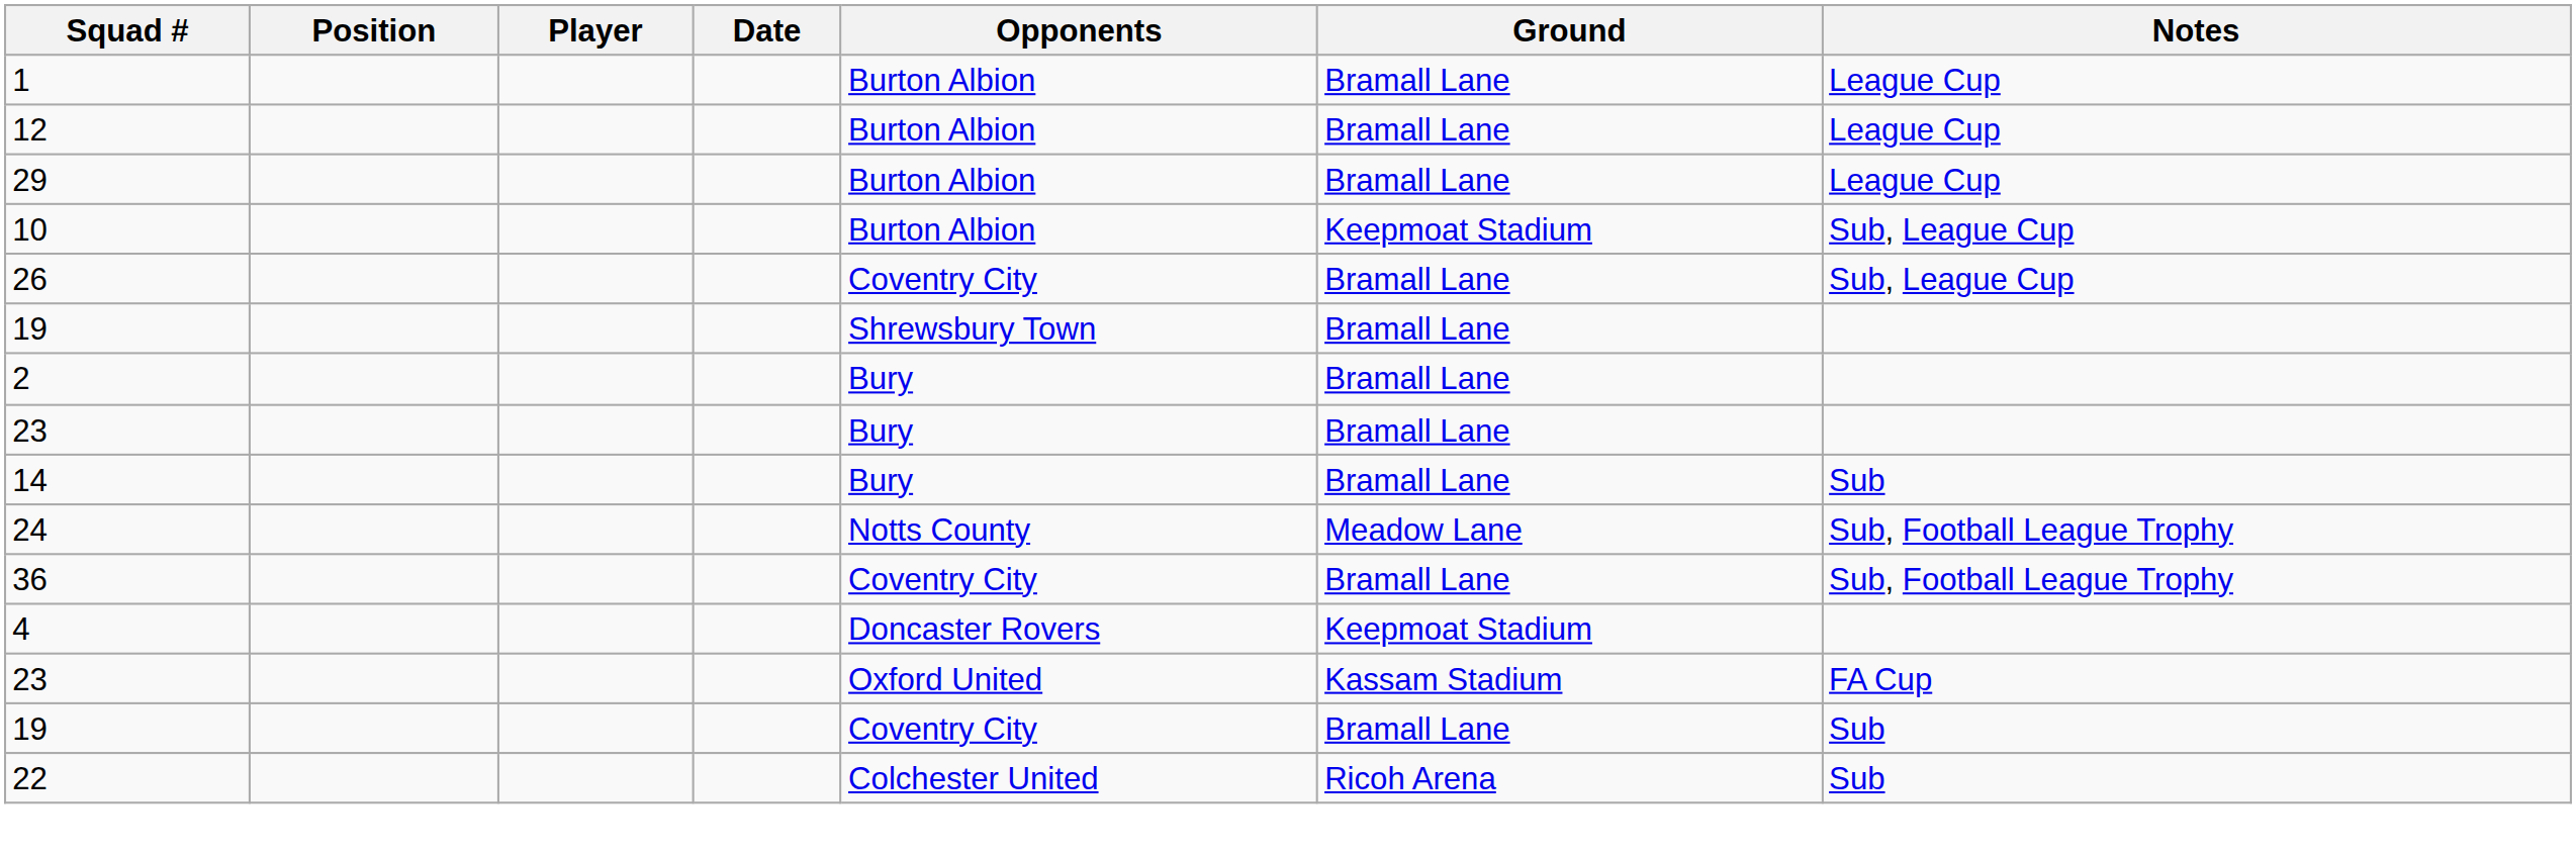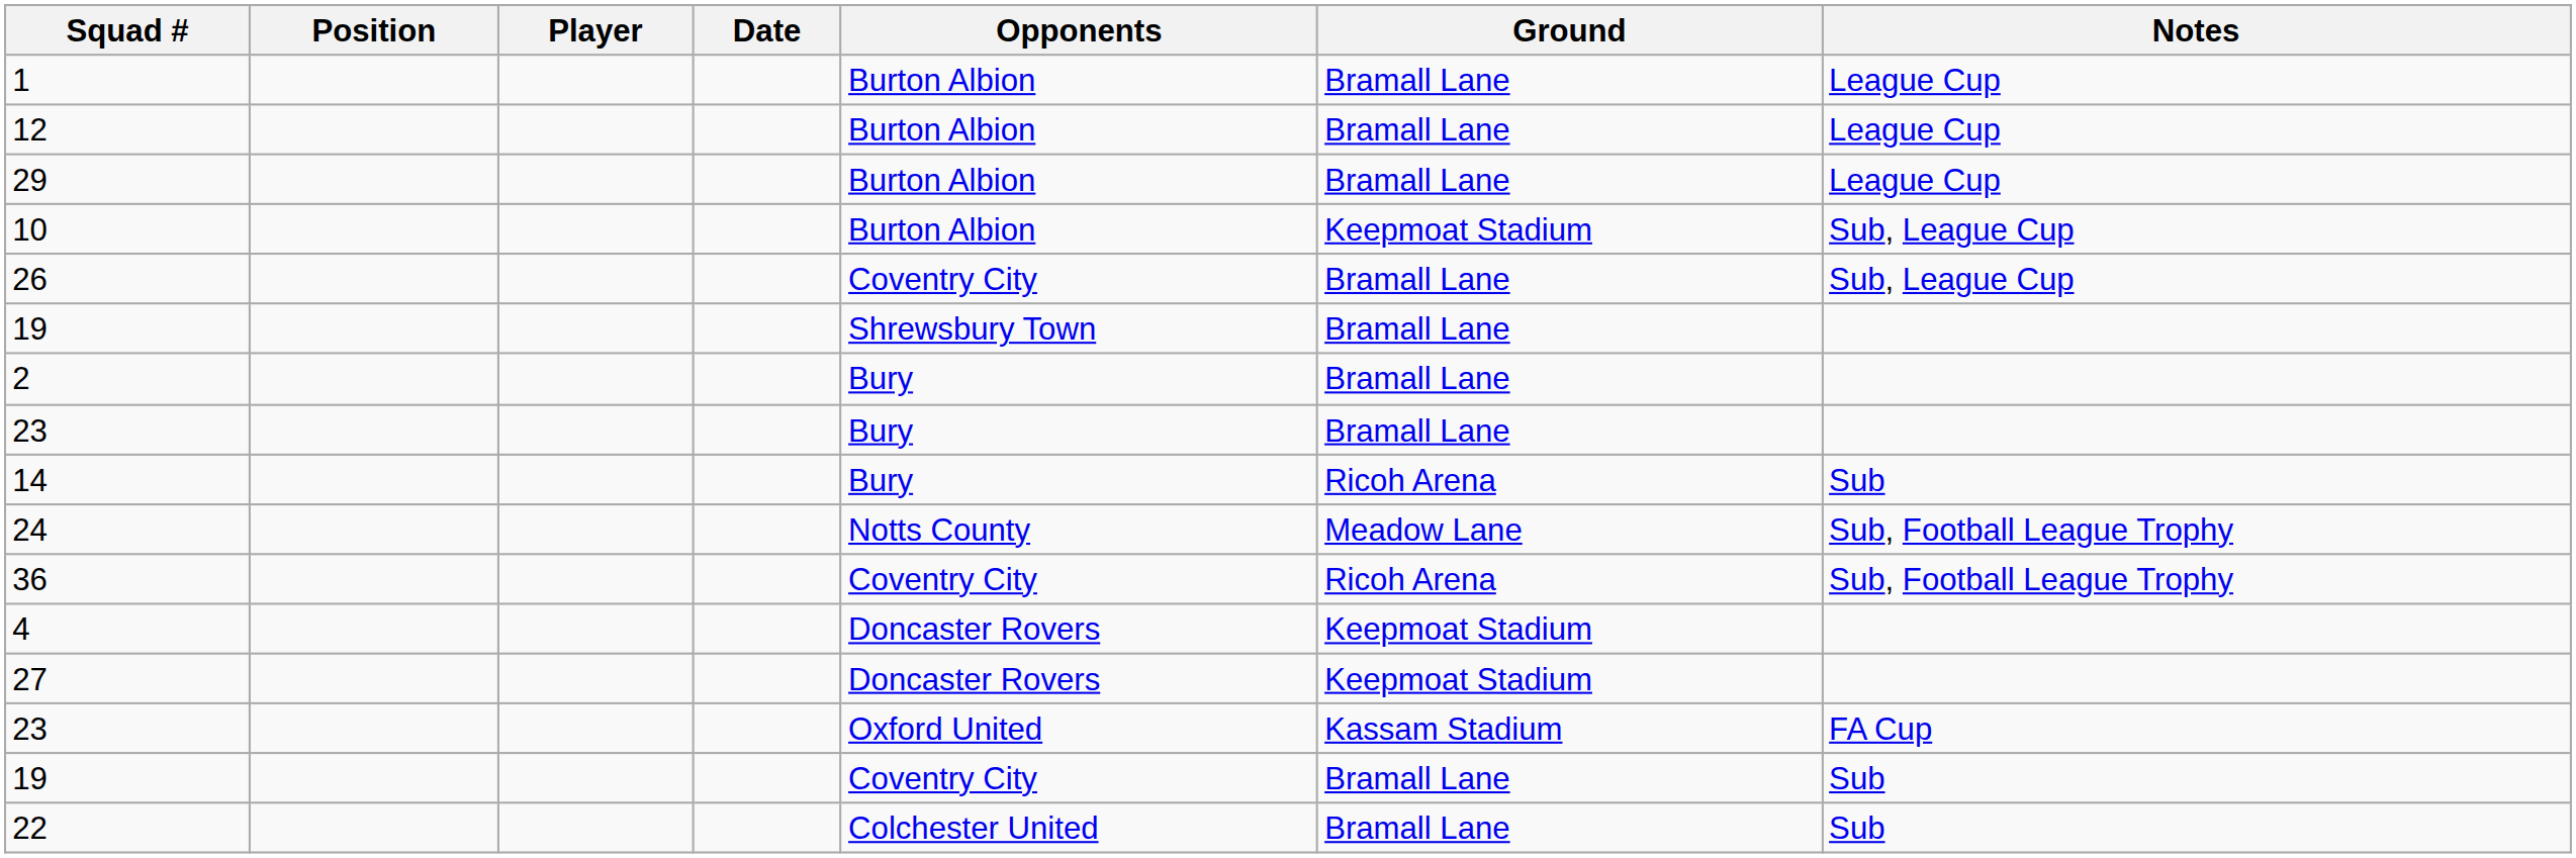14 | Ground: Bramall Lane -> Ricoh Arena
36 | Ground: Bramall Lane -> Ricoh Arena
+ row: 27 | Doncaster Rovers | Keepmoat Stadium
22 | Ground: Ricoh Arena -> Bramall Lane
